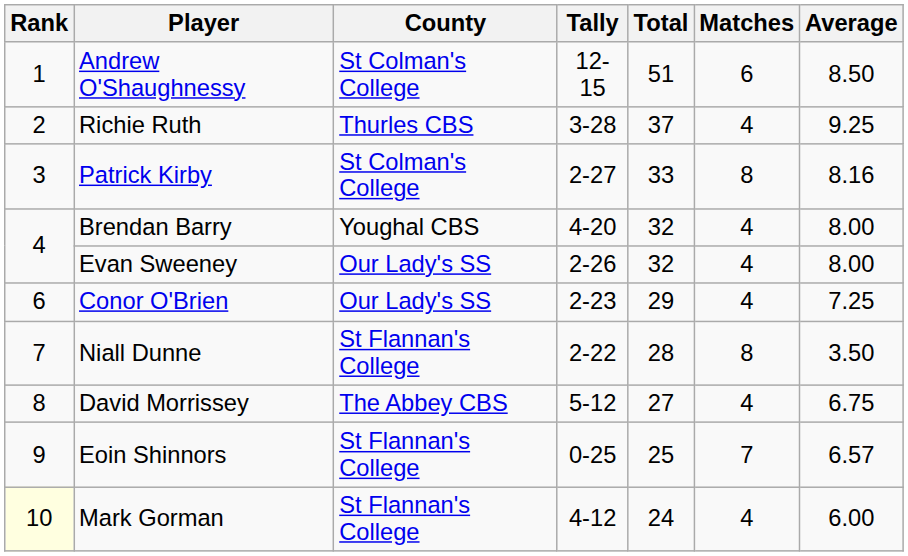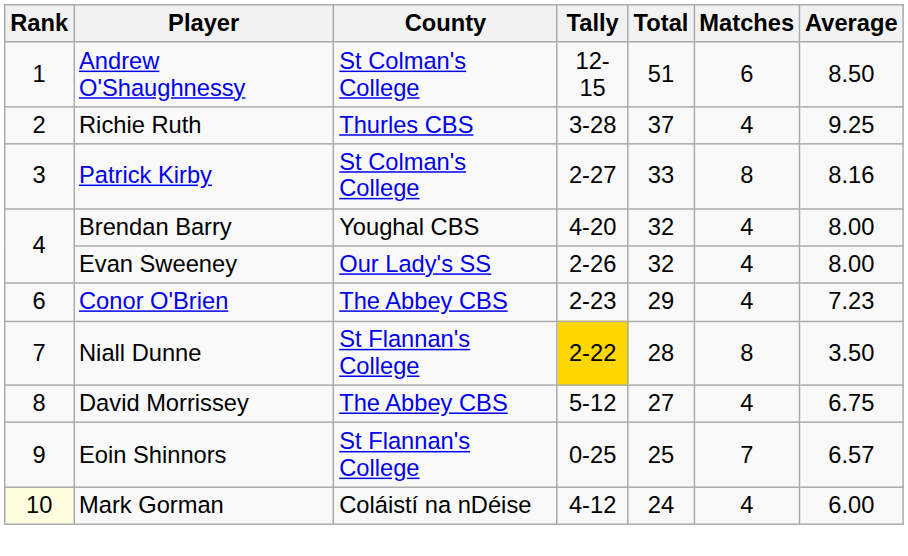Conor O'Brien | County: Our Lady's SS -> The Abbey CBS
Conor O'Brien | Average: 7.25 -> 7.23
Niall Dunne | Tally: no background -> gold background
Mark Gorman | County: St Flannan's College -> Coláistí na nDéise
